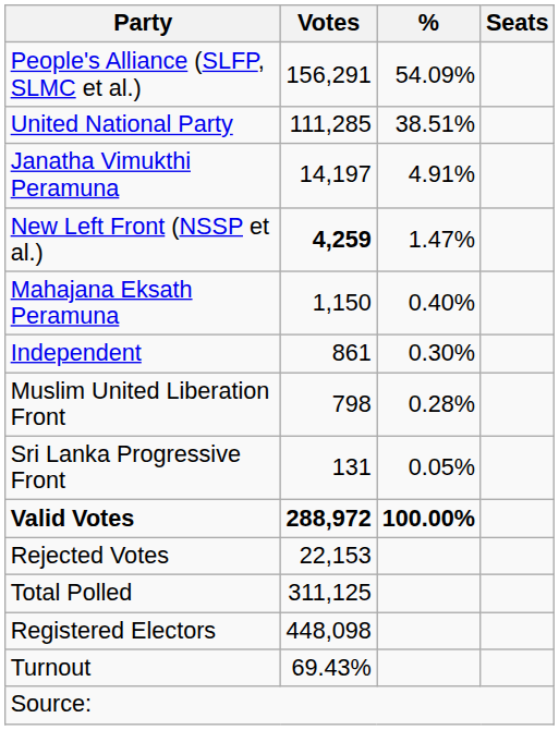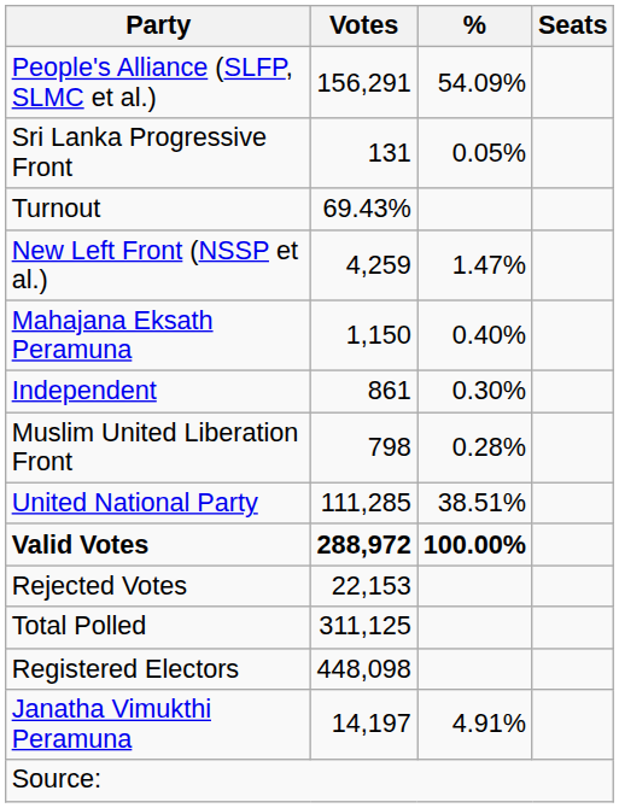rows swapped: United National Party <-> Sri Lanka Progressive Front
rows swapped: Janatha Vimukthi Peramuna <-> Turnout
New Left Front (NSSP et al.) | Votes: bold -> normal
